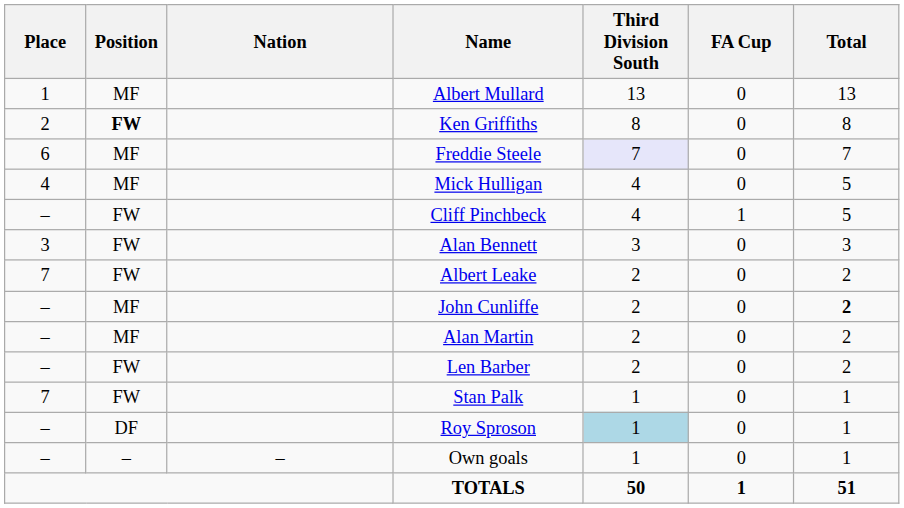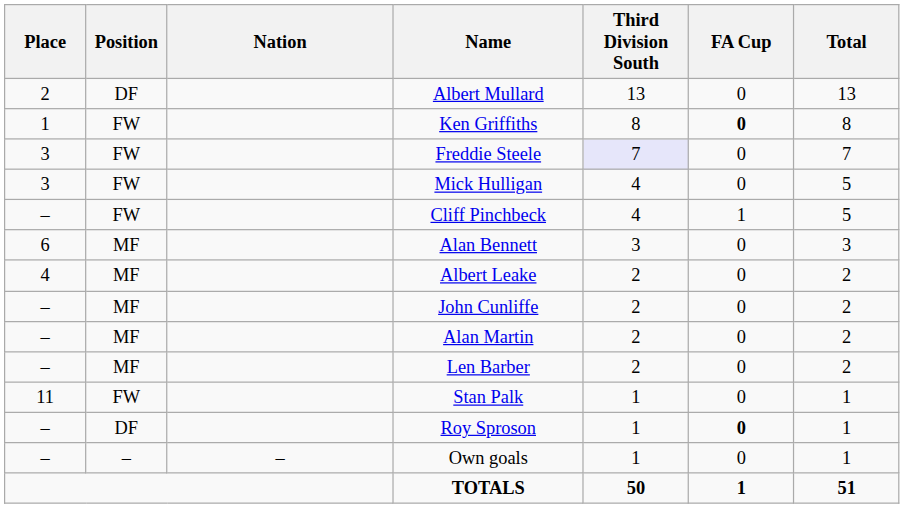Albert Mullard | Place: 1 -> 2
Albert Mullard | Position: MF -> DF
Ken Griffiths | Place: 2 -> 1
Ken Griffiths | Position: bold -> normal
Ken Griffiths | FA Cup: normal -> bold
Freddie Steele | Place: 6 -> 3
Freddie Steele | Position: MF -> FW
Mick Hulligan | Place: 4 -> 3
Mick Hulligan | Position: MF -> FW
Alan Bennett | Place: 3 -> 6
Alan Bennett | Position: FW -> MF
Albert Leake | Place: 7 -> 4
Albert Leake | Position: FW -> MF
John Cunliffe | Total: bold -> normal
Len Barber | Position: FW -> MF
Stan Palk | Place: 7 -> 11
Roy Sproson | Third Division South: lightblue background -> no background
Roy Sproson | FA Cup: normal -> bold
